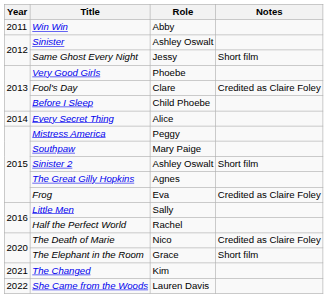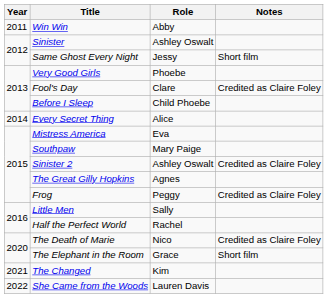Mistress America | Role: Peggy -> Eva
Sinister 2 | Notes: Short film -> Credited as Claire Foley
Frog | Role: Eva -> Peggy
